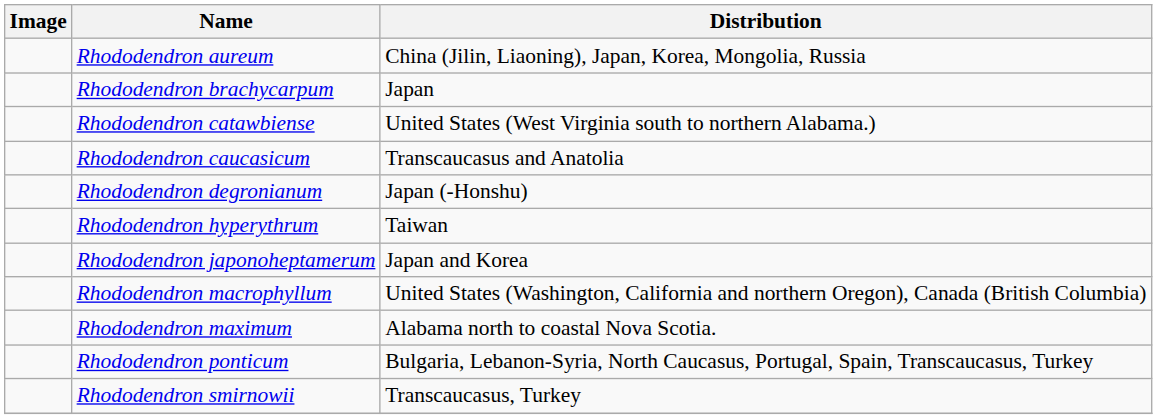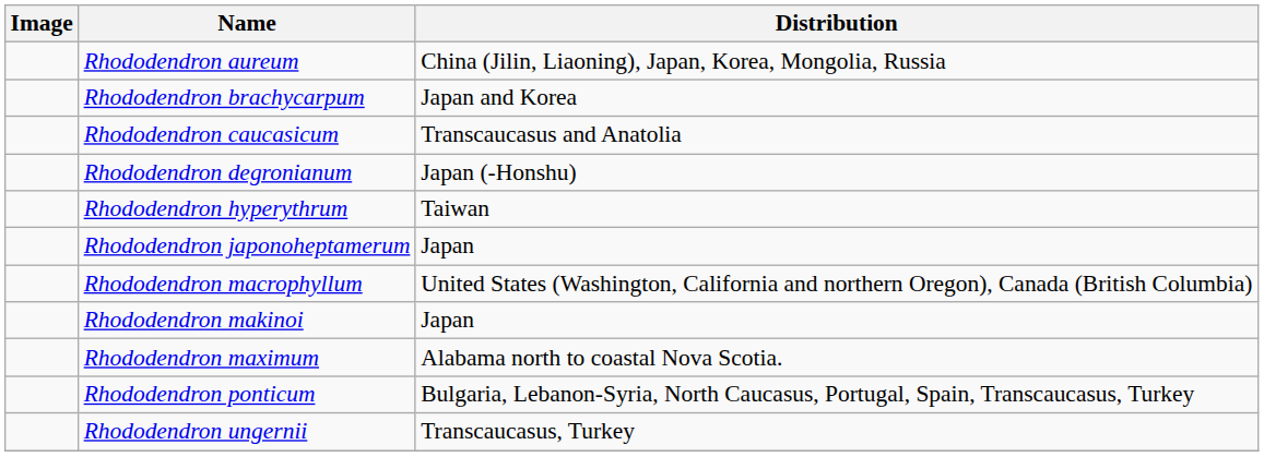Rhododendron brachycarpum | Distribution: Japan -> Japan and Korea
- row: Rhododendron catawbiense | United States (West Virginia south to northern Alabama.)
Rhododendron japonoheptamerum | Distribution: Japan and Korea -> Japan
+ row: Rhododendron makinoi | Japan
- row: Rhododendron smirnowii | Transcaucasus, Turkey
+ row: Rhododendron ungernii | Transcaucasus, Turkey
